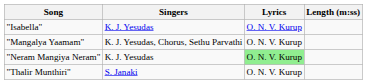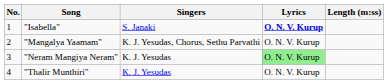+ column: No. | 1 | 2 | 3 | 4
"Isabella" | Singers: K. J. Yesudas -> S. Janaki
"Isabella" | Lyrics: normal -> bold
"Thalir Munthiri" | Singers: S. Janaki -> K. J. Yesudas
